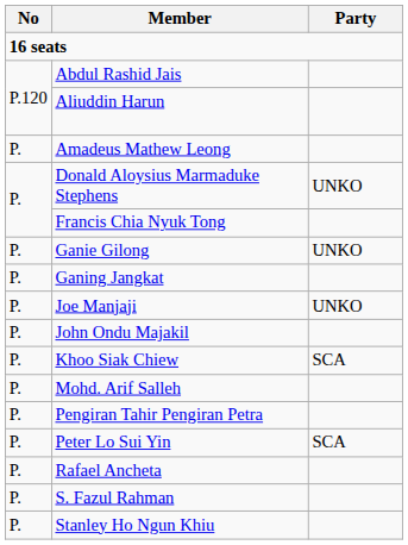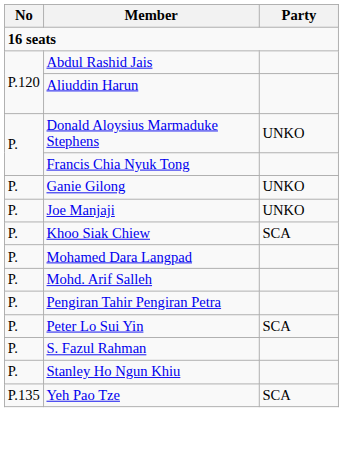- row: P. | Amadeus Mathew Leong
- row: P. | Ganing Jangkat
- row: P. | John Ondu Majakil
+ row: P. | Mohamed Dara Langpad
- row: P. | Rafael Ancheta
+ row: P.135 | Yeh Pao Tze | SCA
